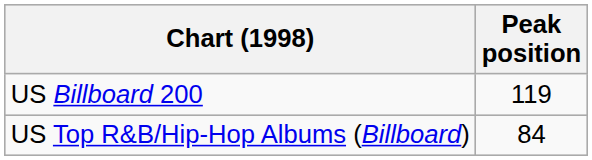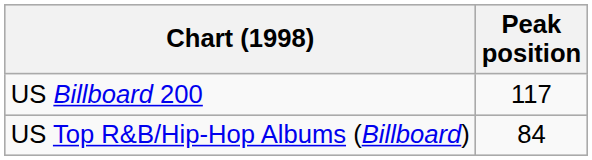US Billboard 200 | Peak position: 119 -> 117
